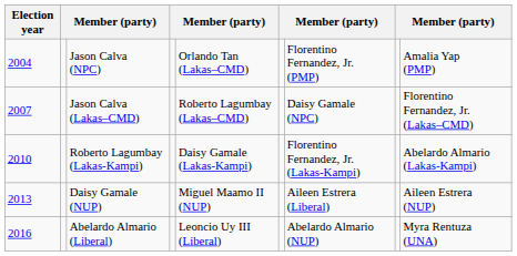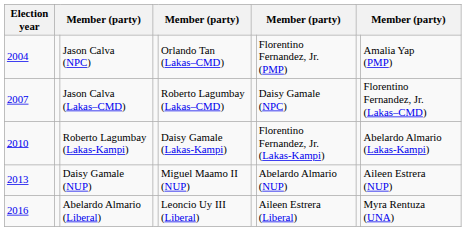Daisy Gamale (NUP) | column 7: Aileen Estrera (Liberal) -> Abelardo Almario (NUP)
Abelardo Almario (Liberal) | column 7: Abelardo Almario (NUP) -> Aileen Estrera (Liberal)
